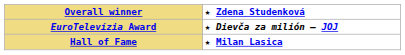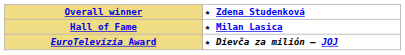rows swapped: Hall of Fame <-> EuroTelevízia Award
